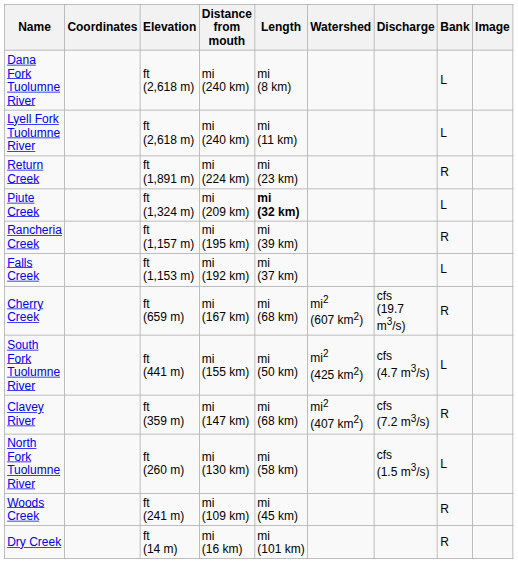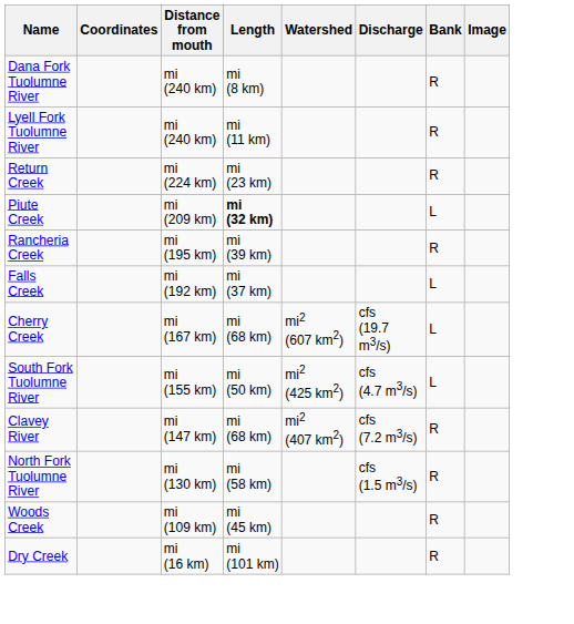- column: Elevation | ft (2,618 m) | ft (2,618 m) | ft (1,891 m) | ft (1,324 m) | ft (1,157 m) | ft (1,153 m) | ft (659 m) | ft (441 m) | ft (359 m) | ft (260 m) | ft (241 m) | ft (14 m)
Dana Fork Tuolumne River | Bank: L -> R
Lyell Fork Tuolumne River | Bank: L -> R
Cherry Creek | Bank: R -> L
North Fork Tuolumne River | Bank: L -> R
